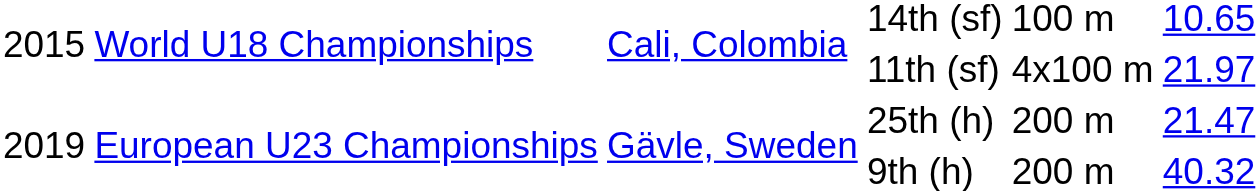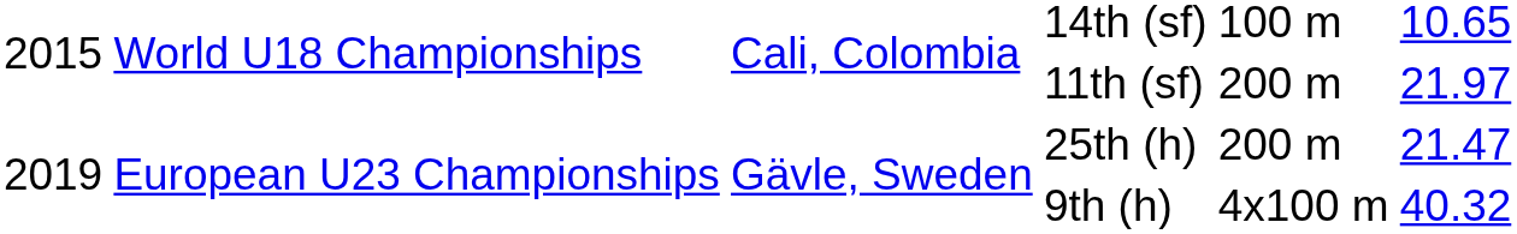11th (sf) | column 5: 4x100 m -> 200 m
9th (h) | column 5: 200 m -> 4x100 m
